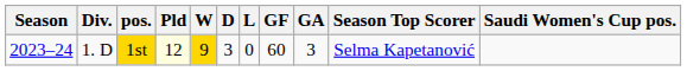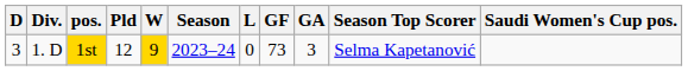columns swapped: Season <-> D
1st | Pld: lightyellow background -> no background
1st | GF: 60 -> 73
